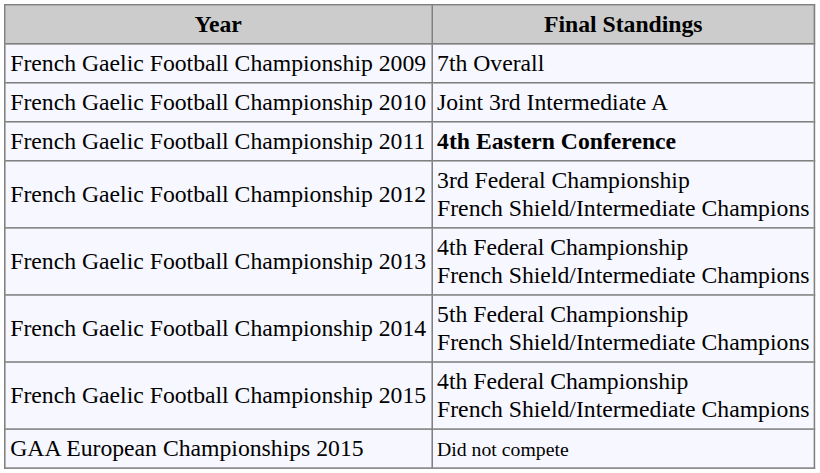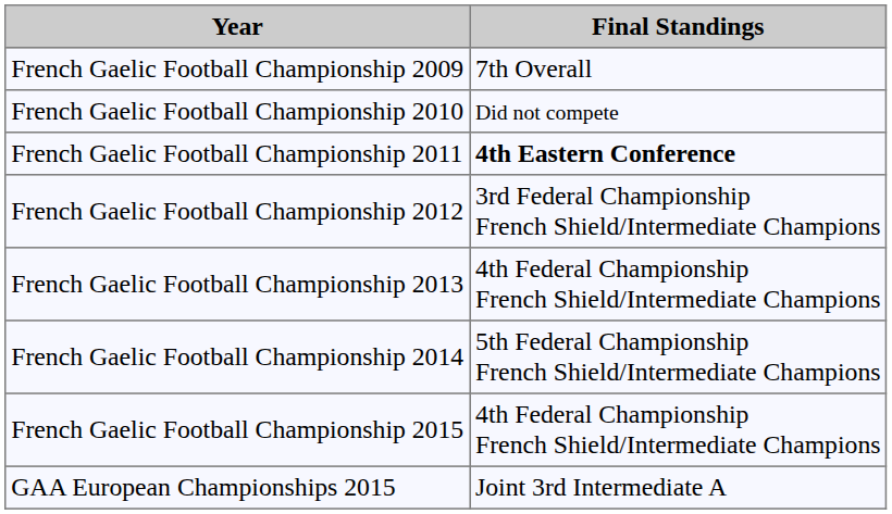French Gaelic Football Championship 2010 | Final Standings: Joint 3rd Intermediate A -> Did not compete
GAA European Championships 2015 | Final Standings: Did not compete -> Joint 3rd Intermediate A
